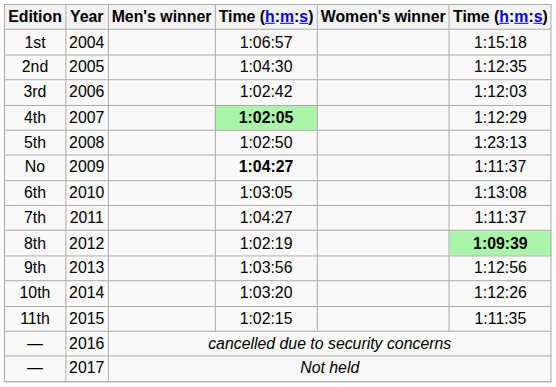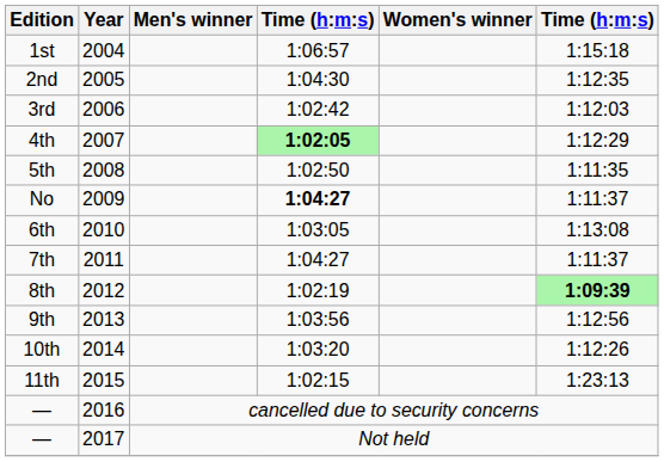5th | column 6: 1:23:13 -> 1:11:35
11th | column 6: 1:11:35 -> 1:23:13
